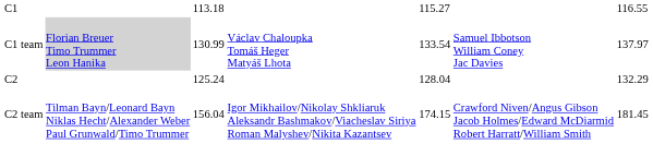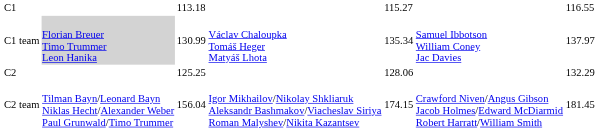C1 team | column 5: 133.54 -> 135.34
C2 | column 3: 125.24 -> 125.25
C2 | column 5: 128.04 -> 128.06
